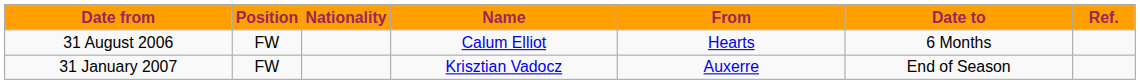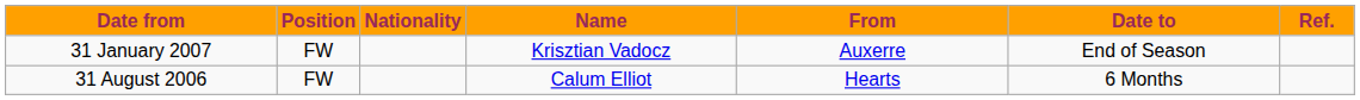rows swapped: 31 August 2006 <-> 31 January 2007
